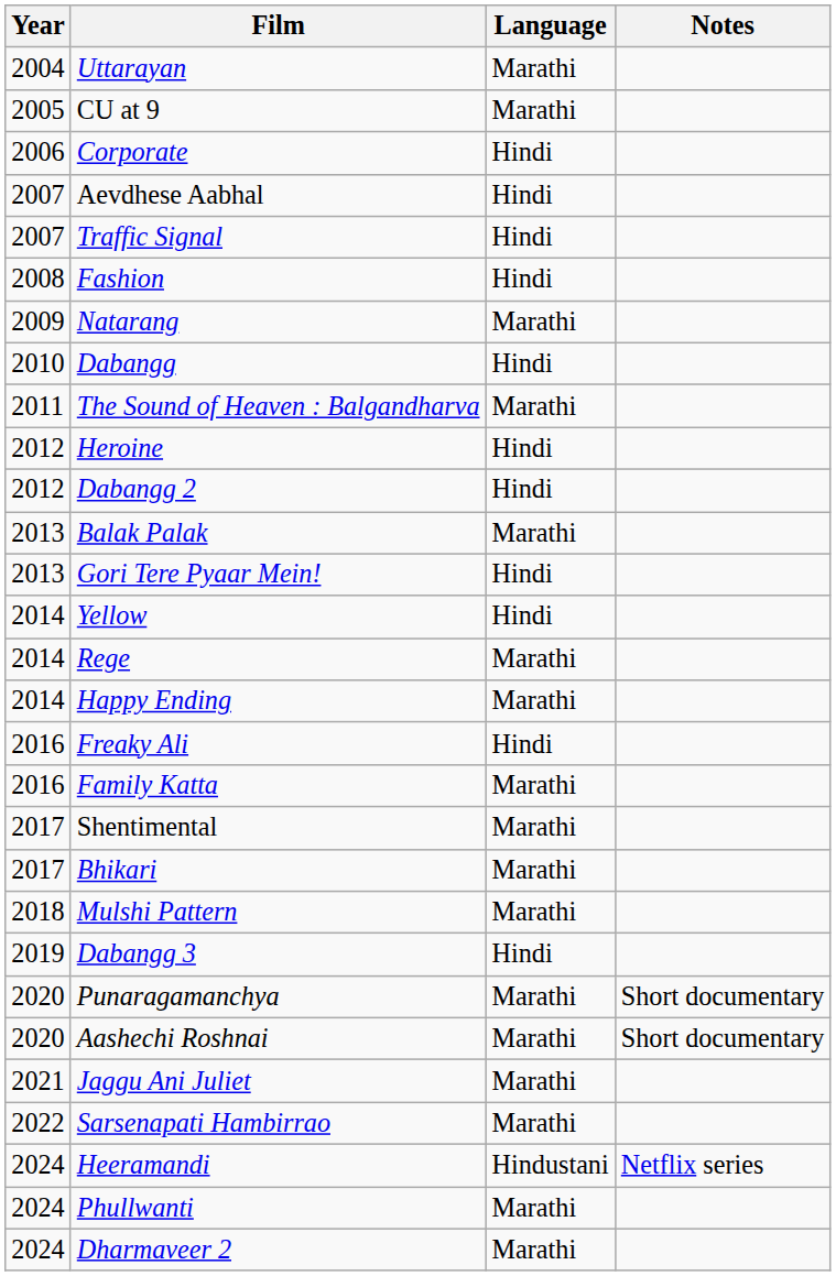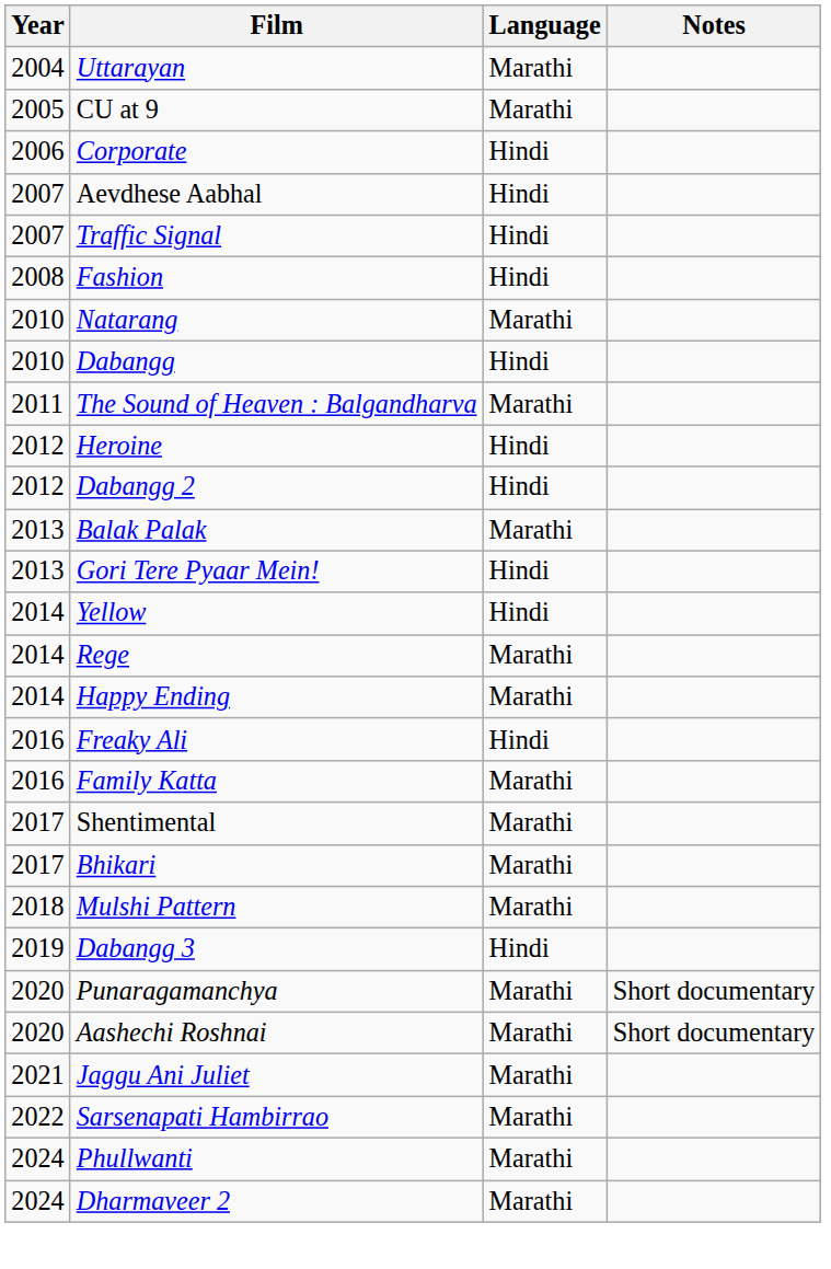Natarang | Year: 2009 -> 2010
- row: 2024 | Heeramandi | Hindustani | Netflix series
